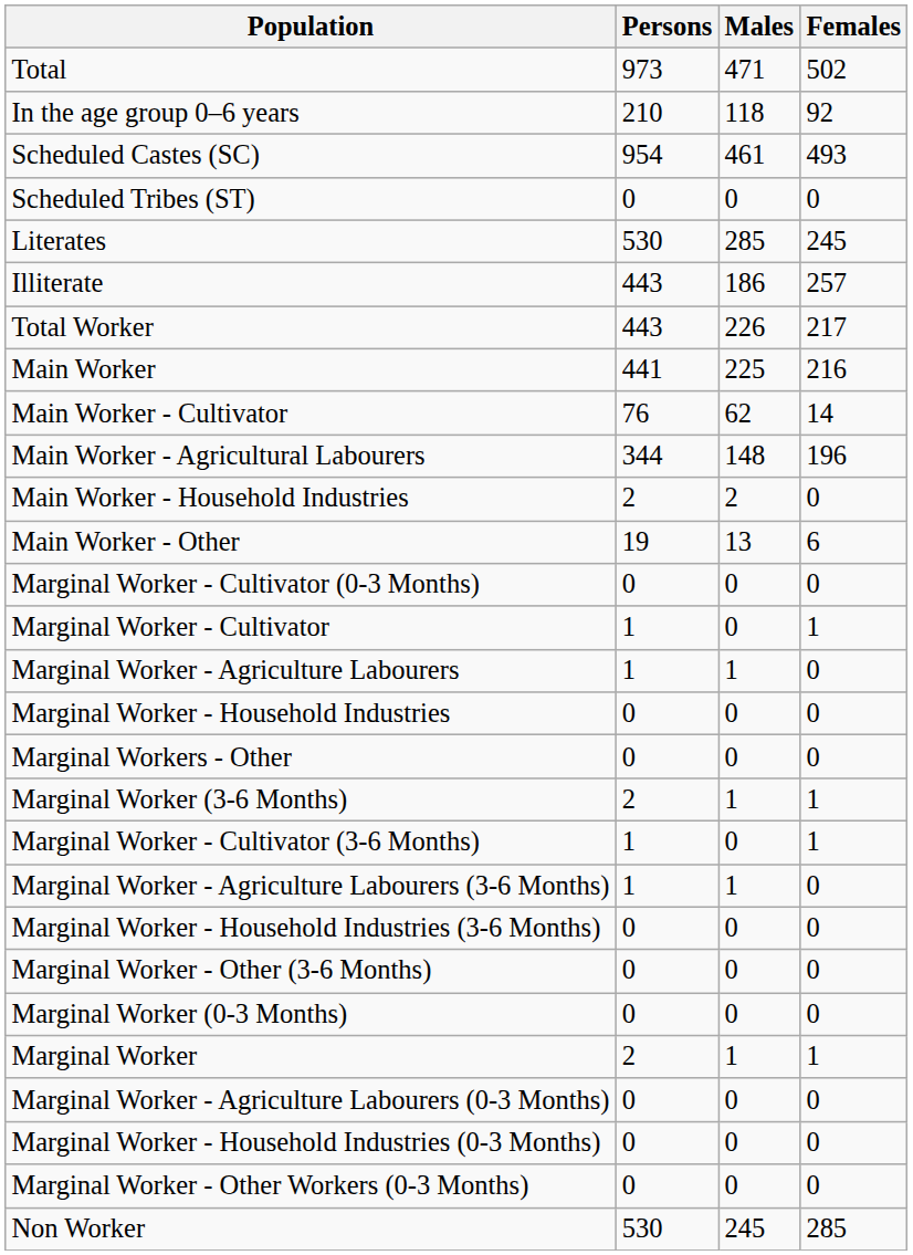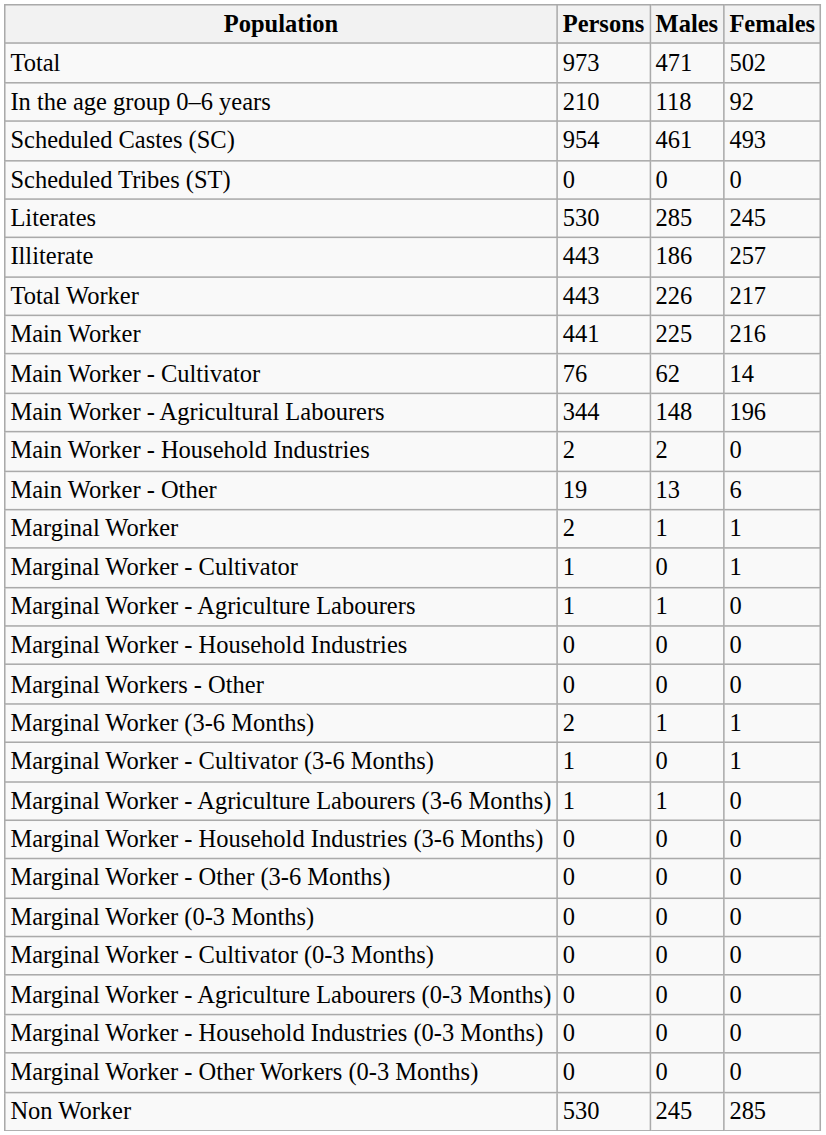rows swapped: Marginal Worker <-> Marginal Worker - Cultivator (0-3 Months)
